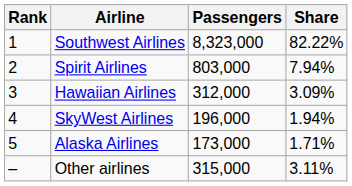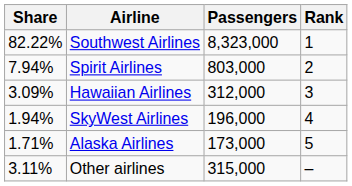columns swapped: Rank <-> Share
